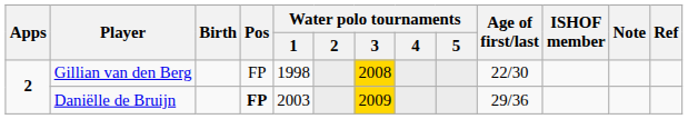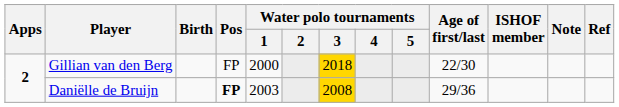Gillian van den Berg | Water polo tournaments / 1: 1998 -> 2000
Gillian van den Berg | Water polo tournaments / 3: 2008 -> 2018
Daniëlle de Bruijn | Water polo tournaments / 3: 2009 -> 2008
